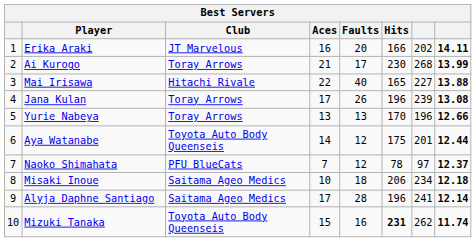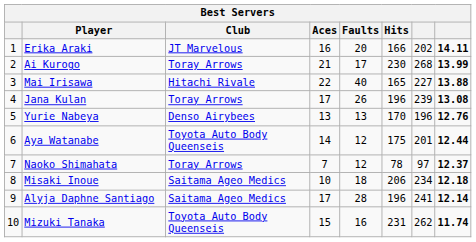Yurie Nabeya | Club: Toray Arrows -> Denso Airybees
Yurie Nabeya | column 8: 12.66 -> 12.76
Naoko Shimahata | Club: PFU BlueCats -> Toray Arrows
Mizuki Tanaka | Hits: bold -> normal
